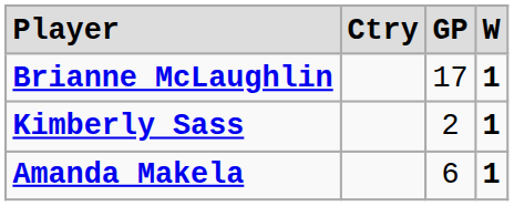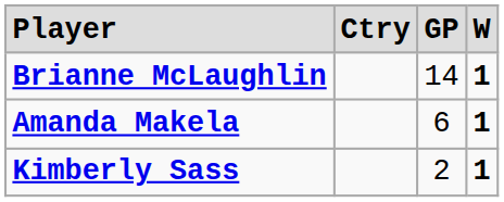Brianne McLaughlin | column 3: 17 -> 14
rows swapped: Amanda Makela <-> Kimberly Sass
